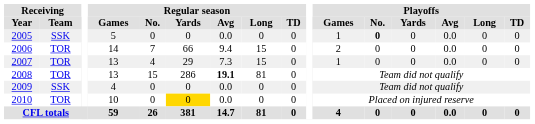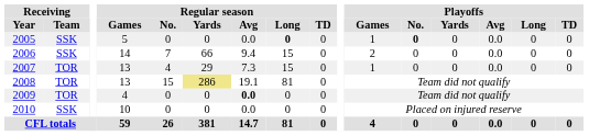2005 | Regular season / Long: normal -> bold
2006 | Receiving / Team: TOR -> SSK
2008 | Regular season / Yards: no background -> khaki background
2008 | Regular season / Avg: bold -> normal
2009 | Receiving / Team: SSK -> TOR
2009 | Regular season / Avg: normal -> bold
2010 | Receiving / Team: TOR -> SSK
2010 | Regular season / Yards: gold background -> no background
